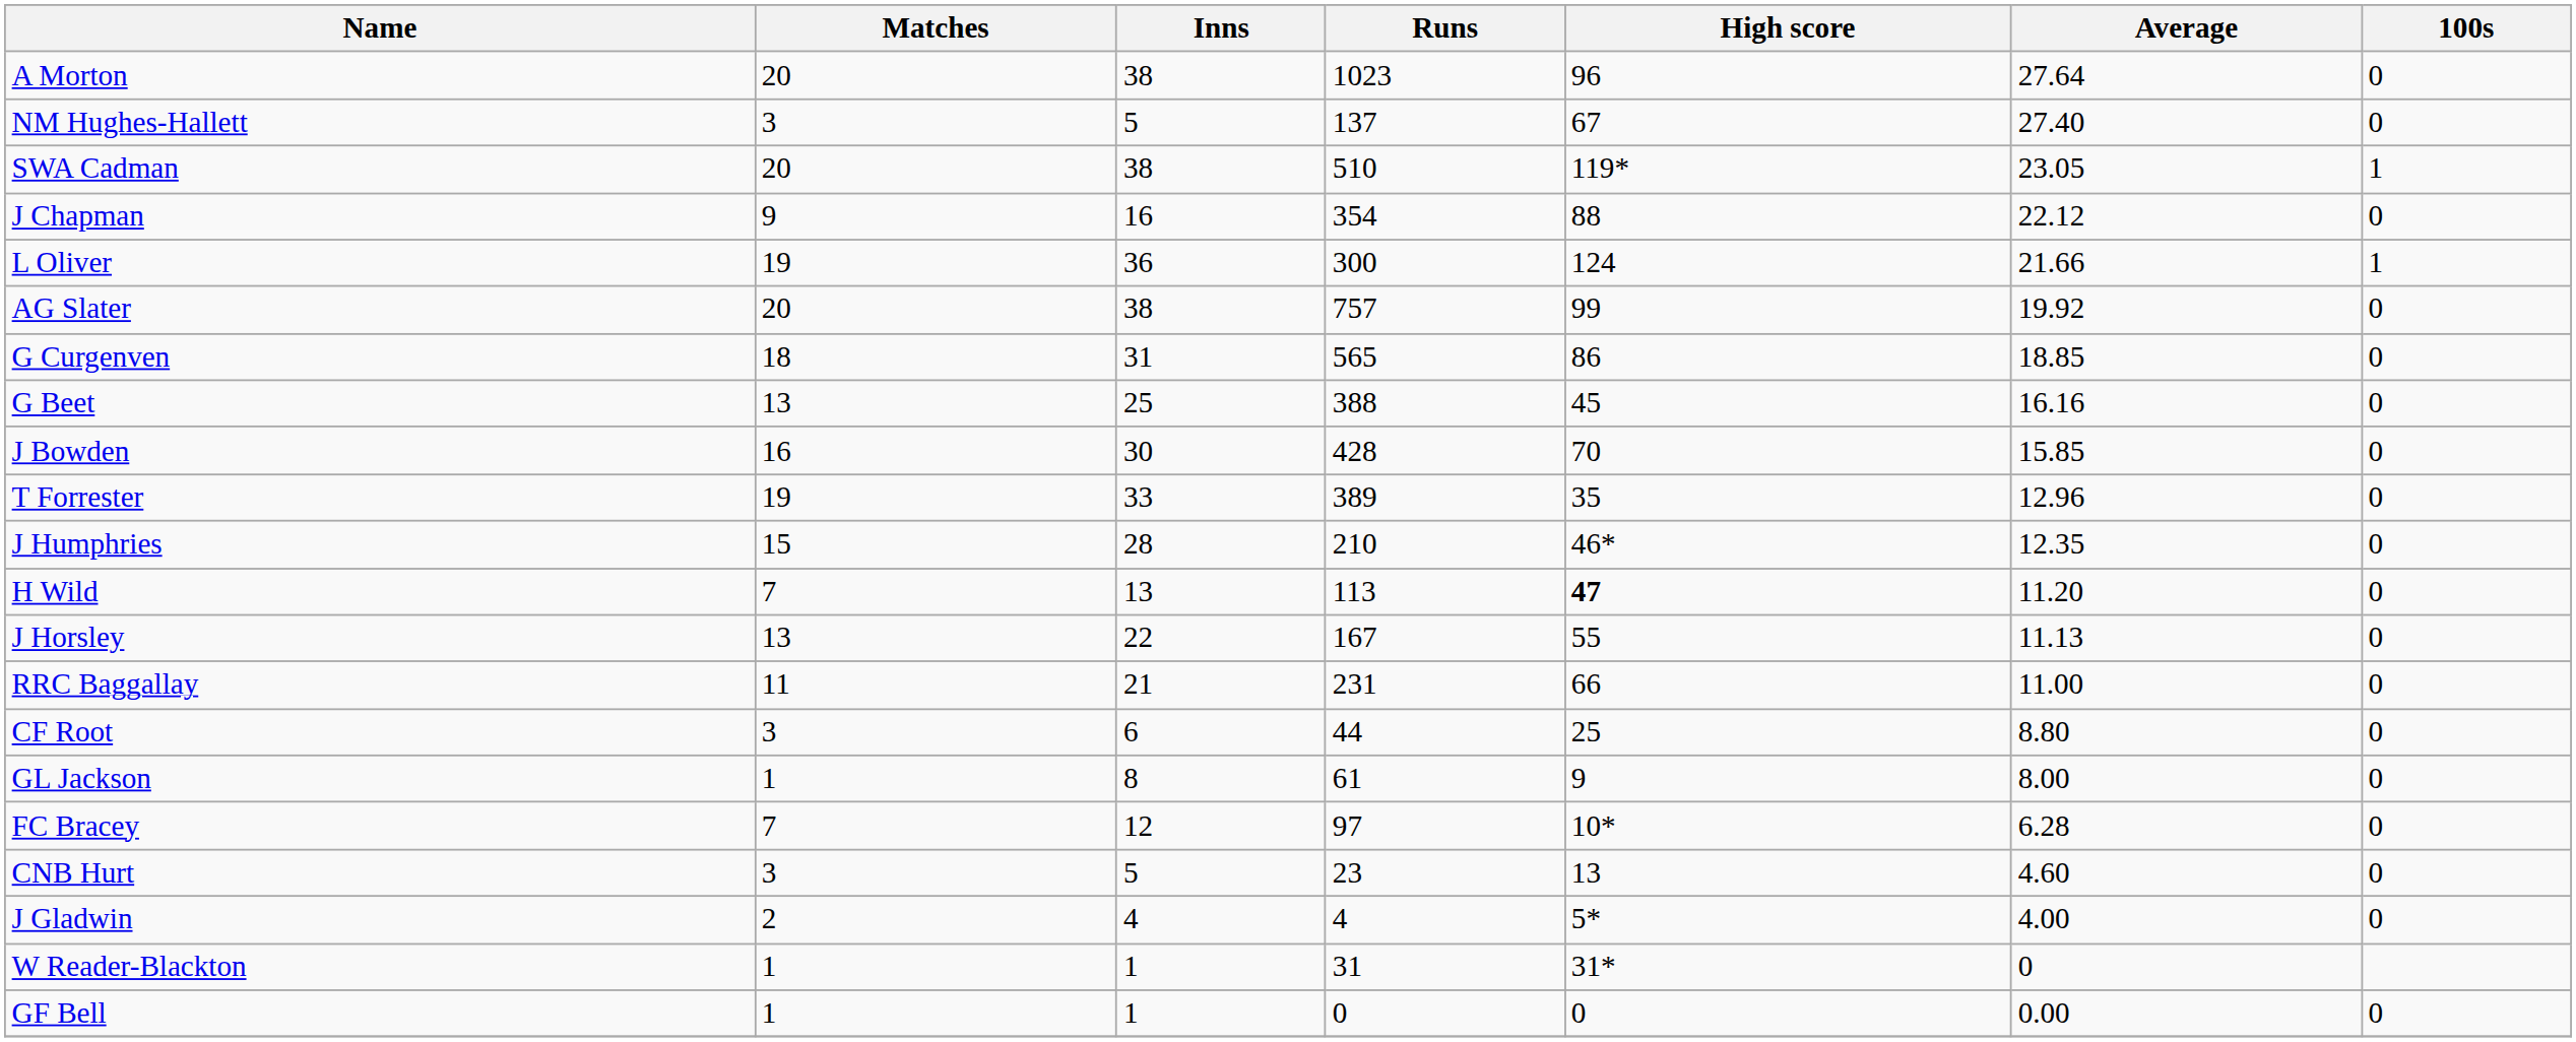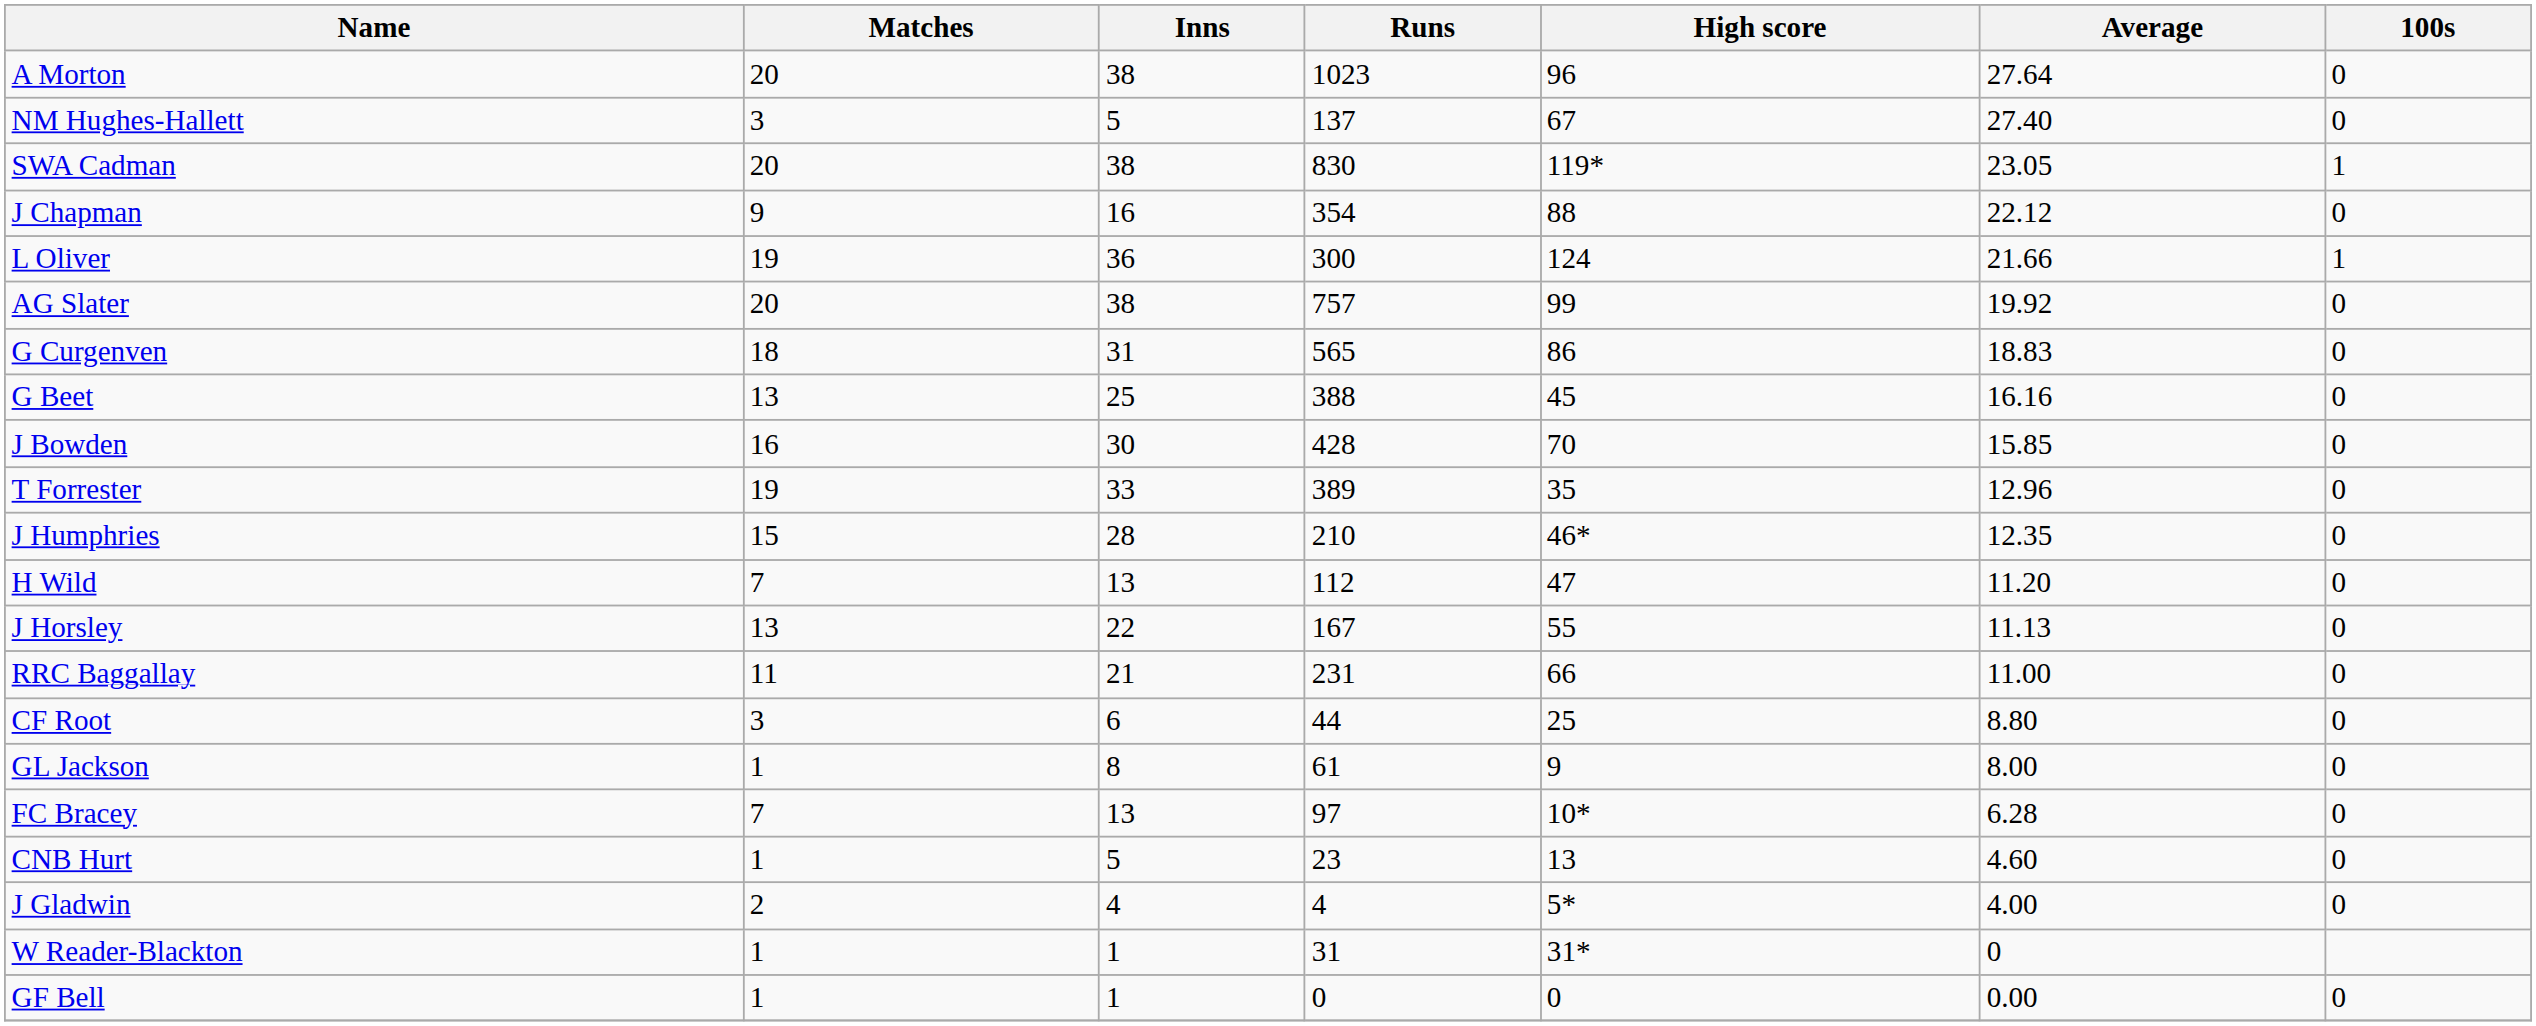SWA Cadman | Runs: 510 -> 830
G Curgenven | Average: 18.85 -> 18.83
H Wild | Runs: 113 -> 112
H Wild | High score: bold -> normal
FC Bracey | Inns: 12 -> 13
CNB Hurt | Matches: 3 -> 1
